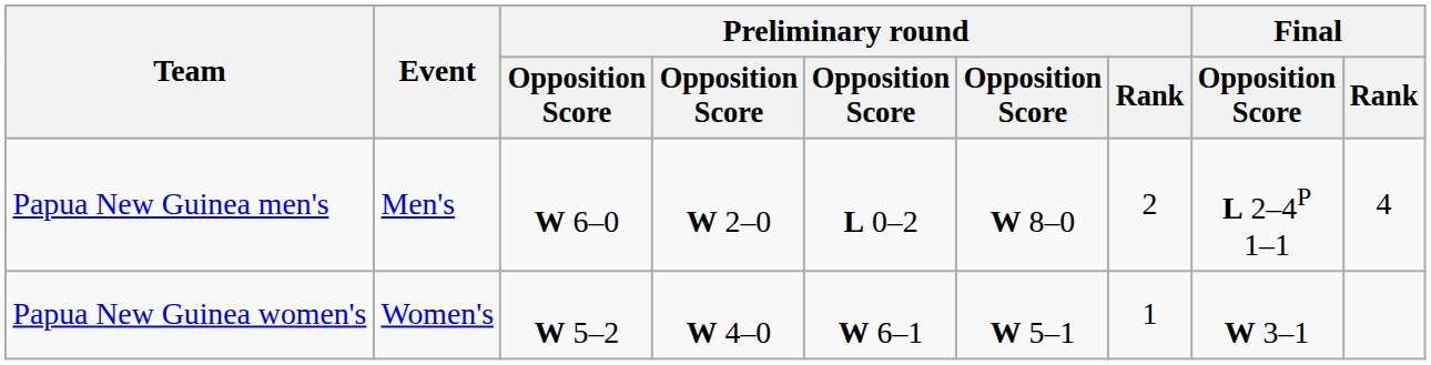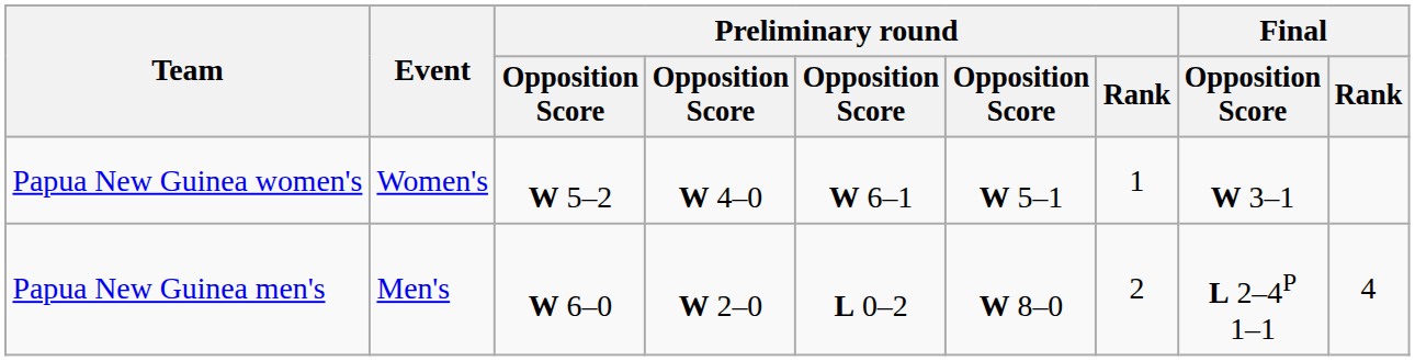rows swapped: Papua New Guinea men's <-> Papua New Guinea women's
